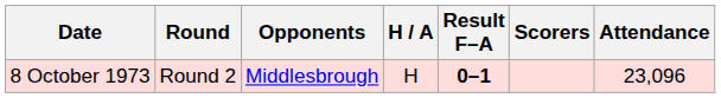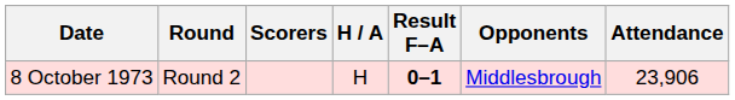columns swapped: Opponents <-> Scorers
8 October 1973 | Attendance: 23,096 -> 23,906
